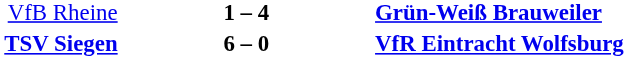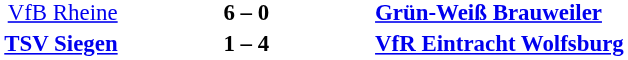VfB Rheine | column 2: 1 – 4 -> 6 – 0
TSV Siegen | column 2: 6 – 0 -> 1 – 4
